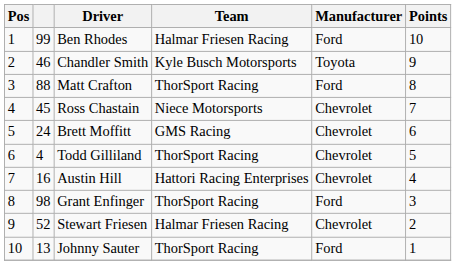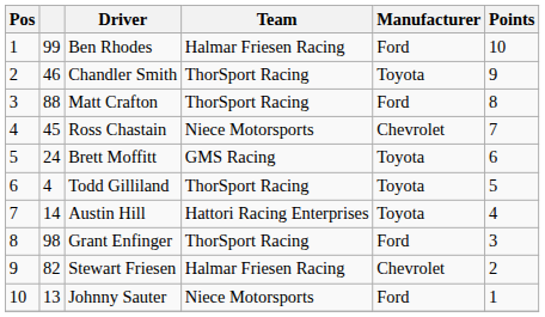Chandler Smith | Team: Kyle Busch Motorsports -> ThorSport Racing
Brett Moffitt | Manufacturer: Chevrolet -> Toyota
Todd Gilliland | Manufacturer: Chevrolet -> Toyota
Austin Hill | column 2: 16 -> 14
Austin Hill | Manufacturer: Chevrolet -> Toyota
Stewart Friesen | column 2: 52 -> 82
Johnny Sauter | Team: ThorSport Racing -> Niece Motorsports
